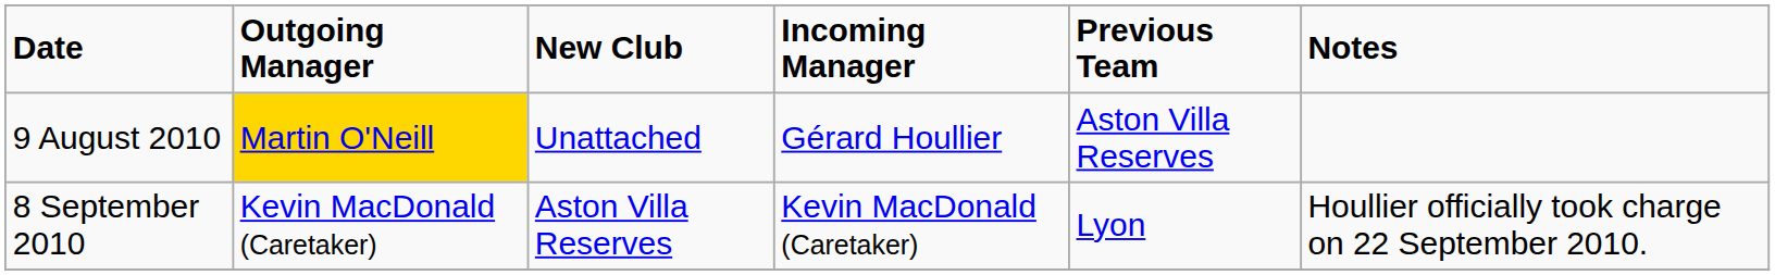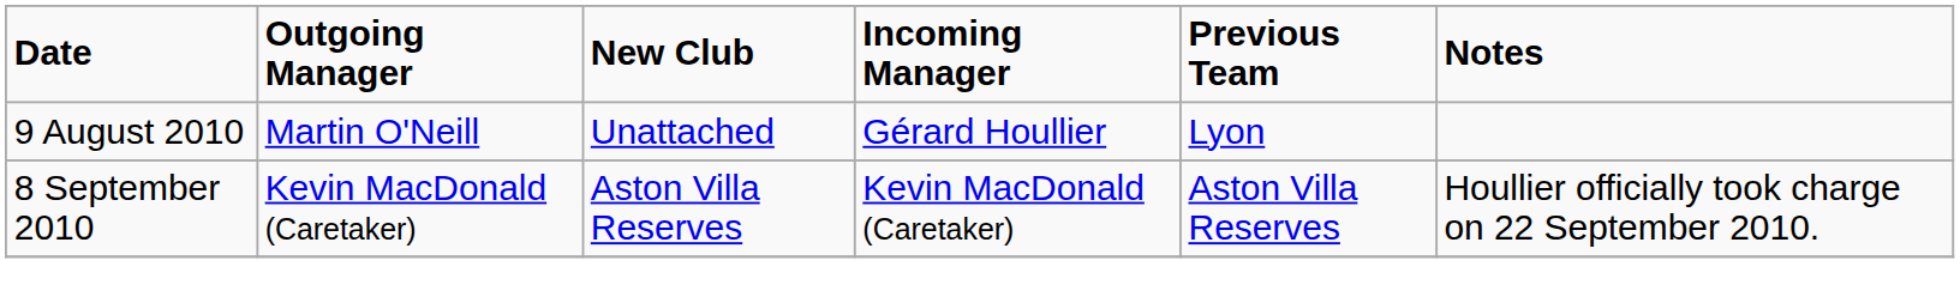9 August 2010 | Outgoing Manager: gold background -> no background
9 August 2010 | Previous Team: Aston Villa Reserves -> Lyon
8 September 2010 | Previous Team: Lyon -> Aston Villa Reserves
